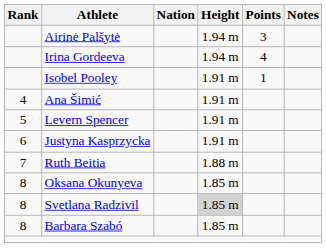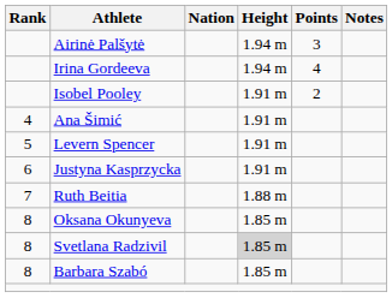Isobel Pooley | Points: 1 -> 2
